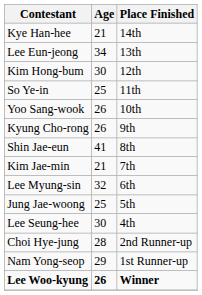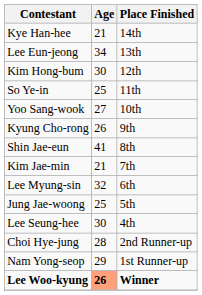Yoo Sang-wook | Age: 26 -> 27
Lee Woo-kyung | Age: no background -> lightsalmon background
